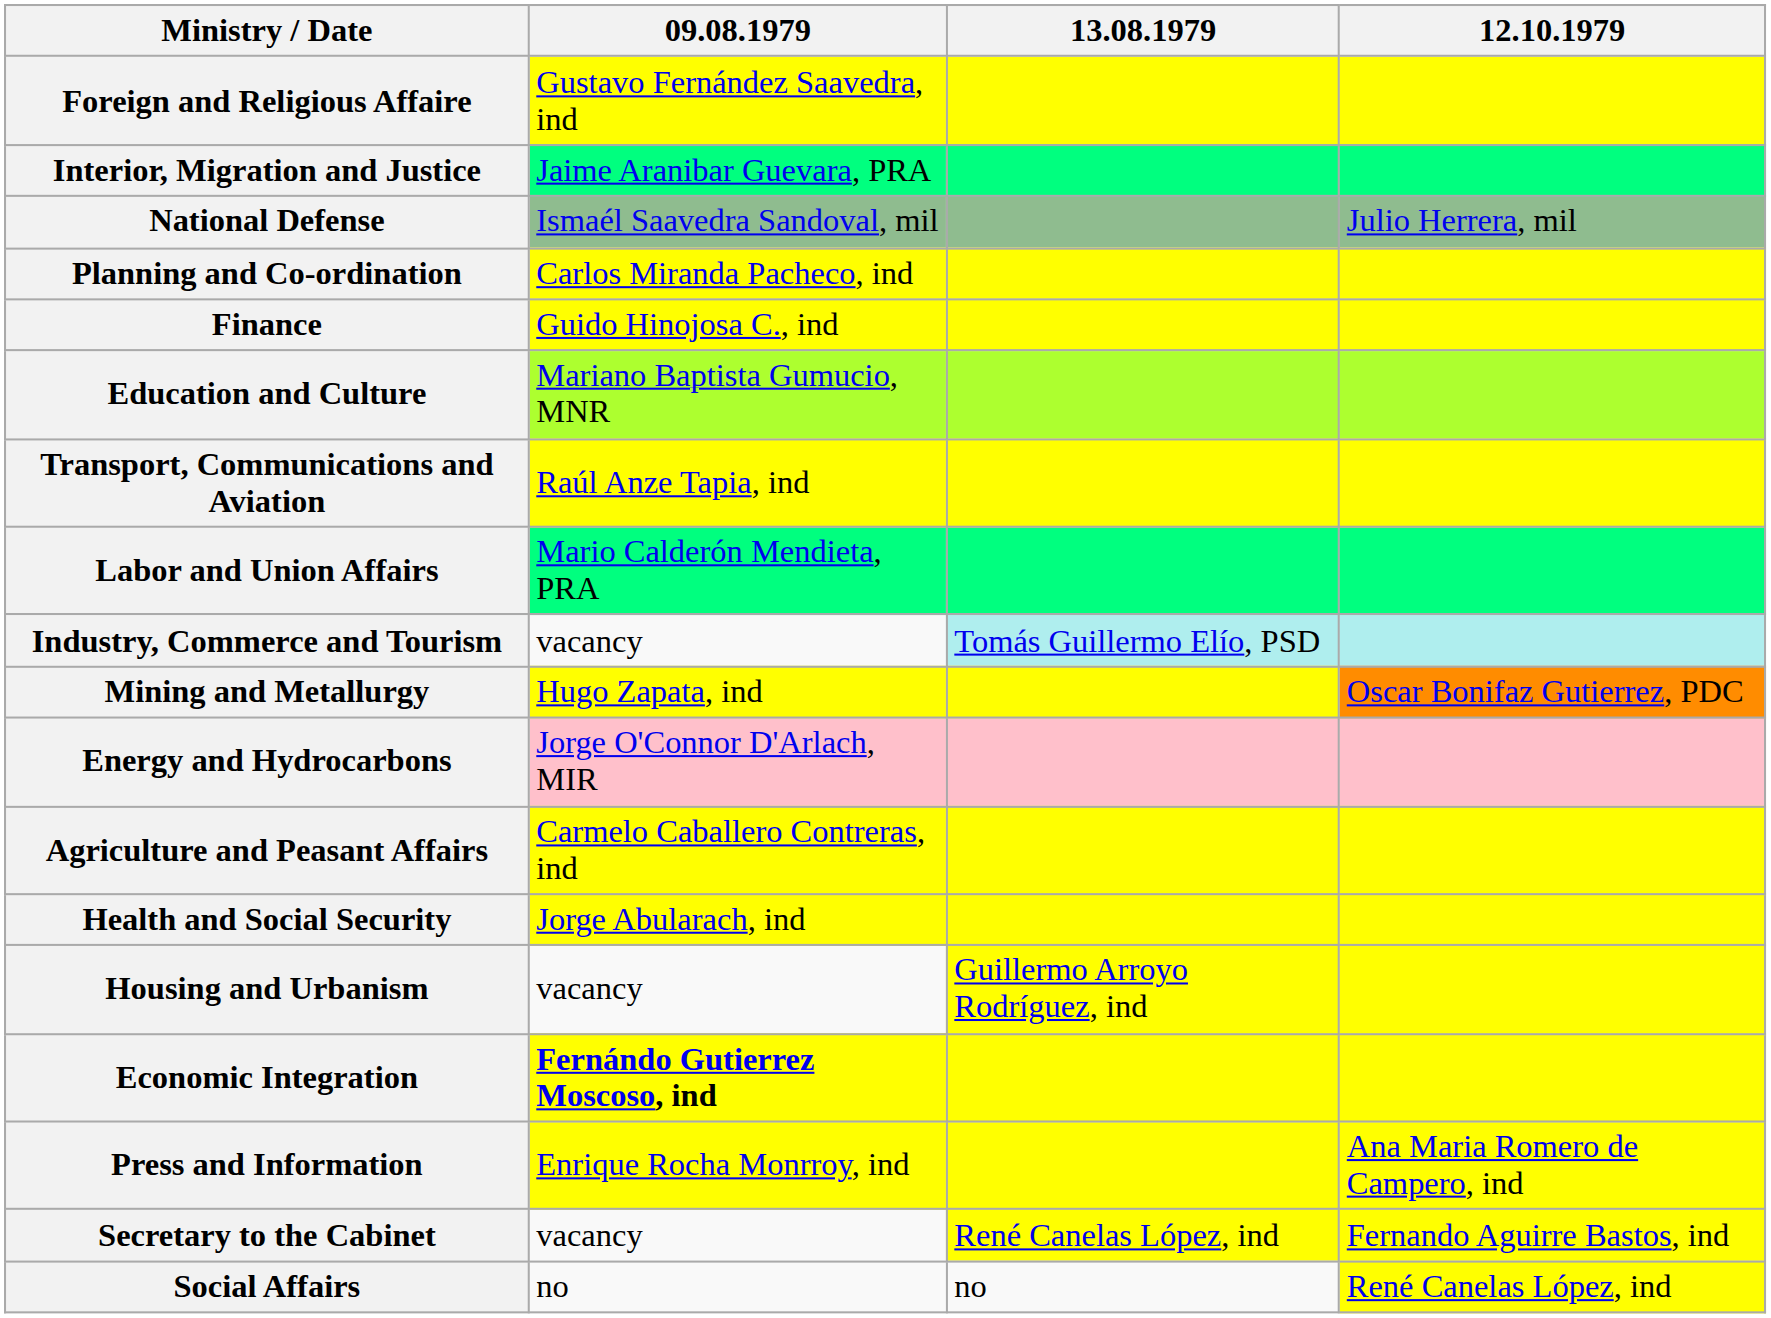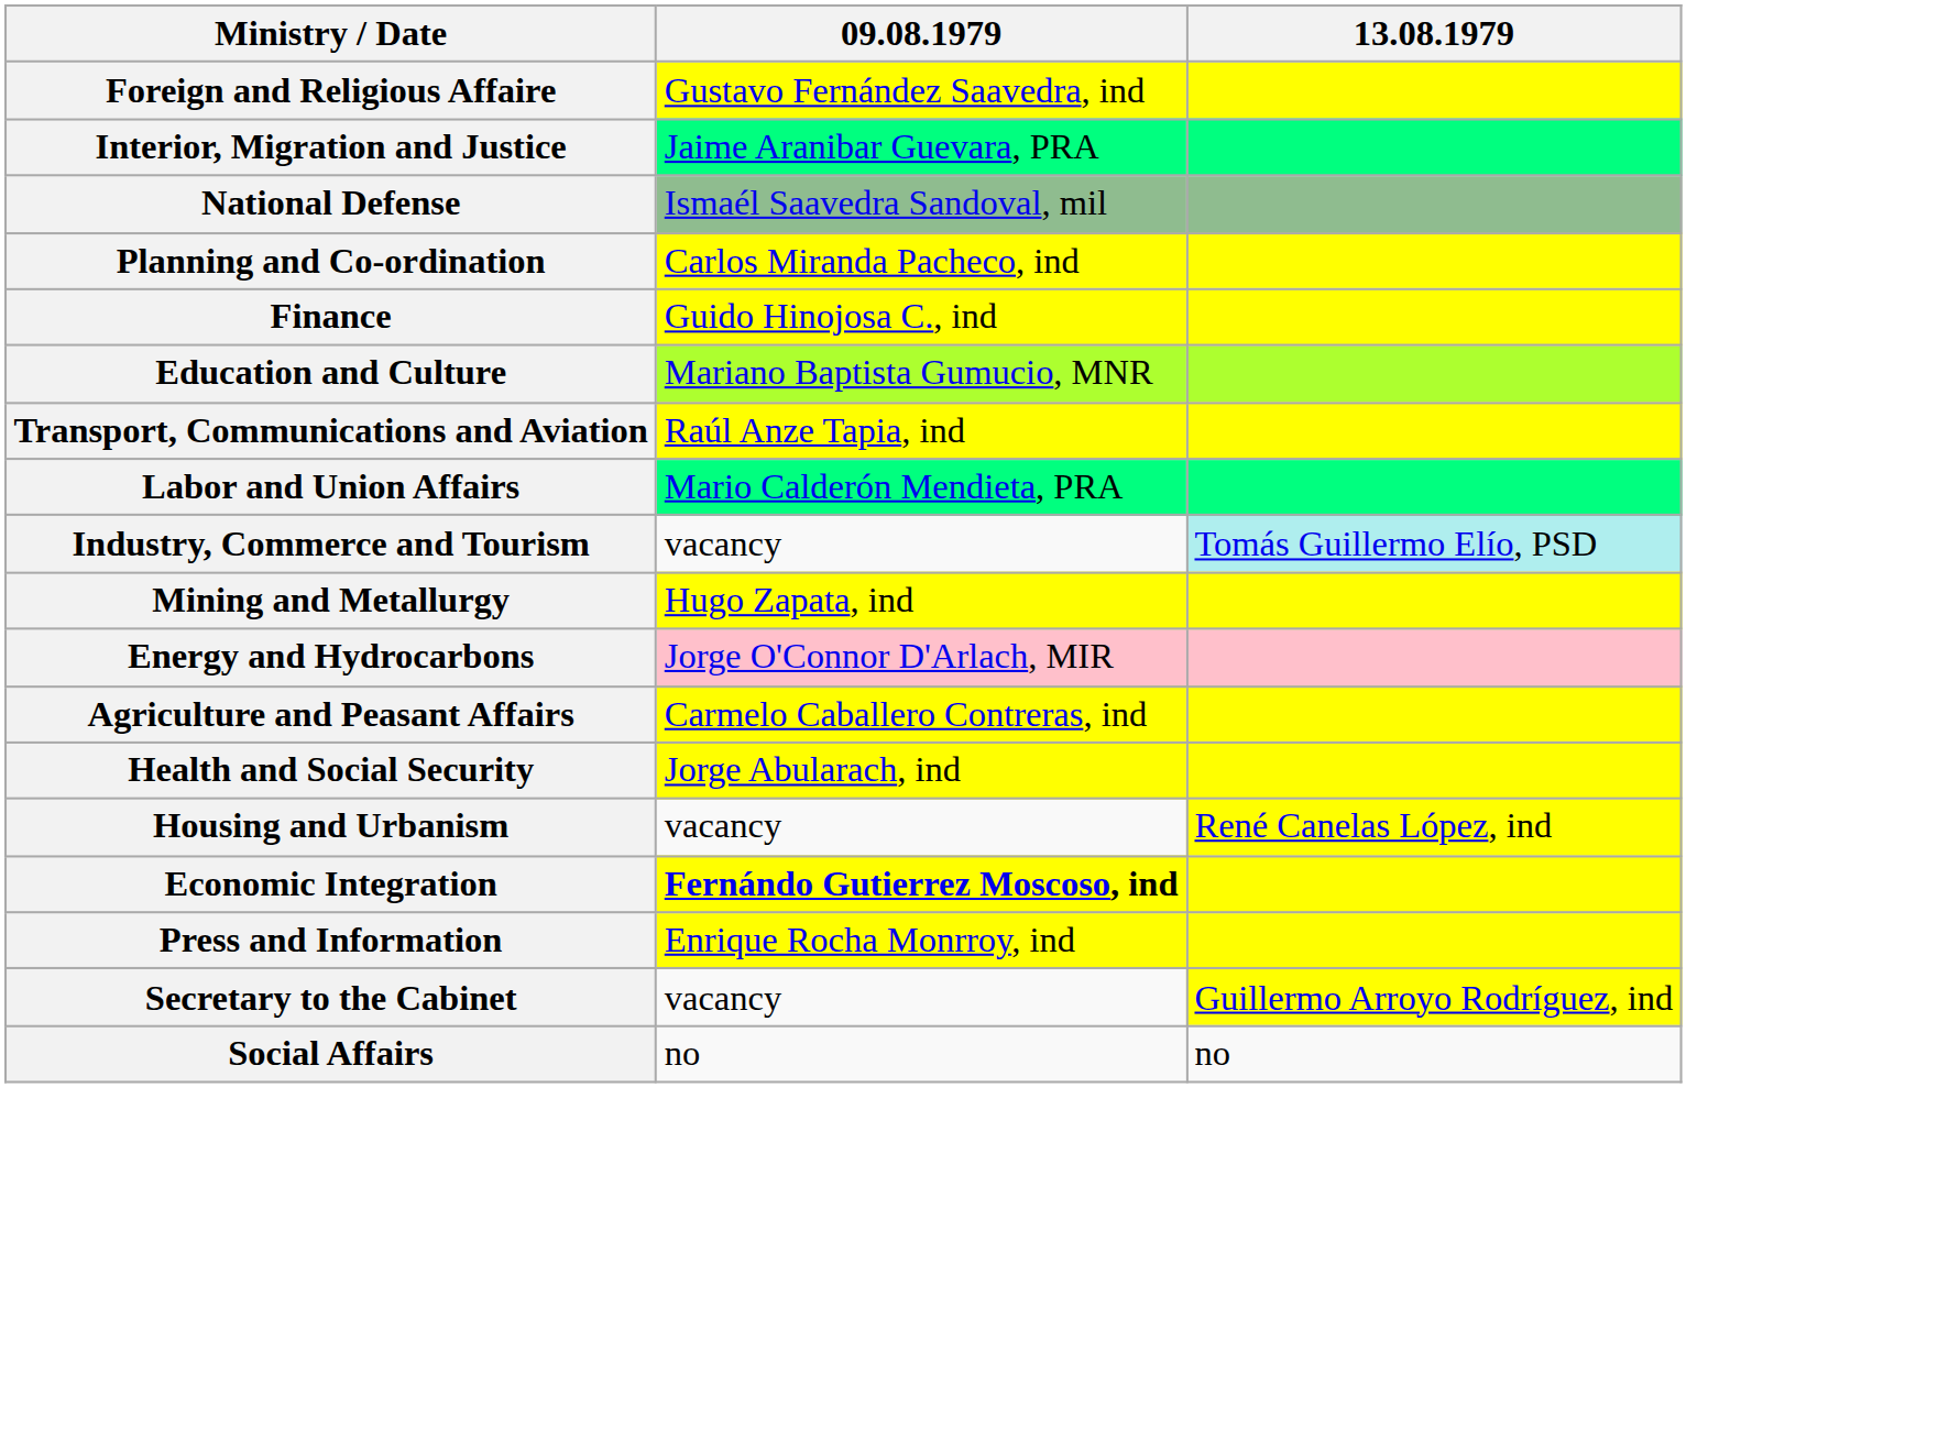- column: 12.10.1979 | Julio Herrera, mil | Oscar Bonifaz Gutierrez, PDC | Ana Maria Romero de Campero, ind | Fernando Aguirre Bastos, ind | René Canelas López, ind
Housing and Urbanism | 13.08.1979: Guillermo Arroyo Rodríguez, ind -> René Canelas López, ind
Secretary to the Cabinet | 13.08.1979: René Canelas López, ind -> Guillermo Arroyo Rodríguez, ind
